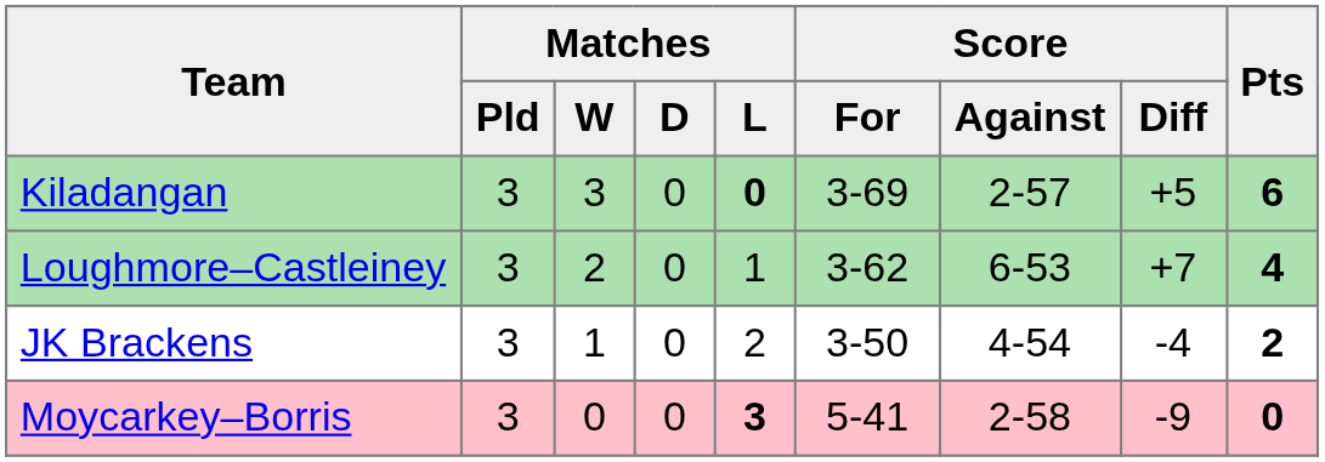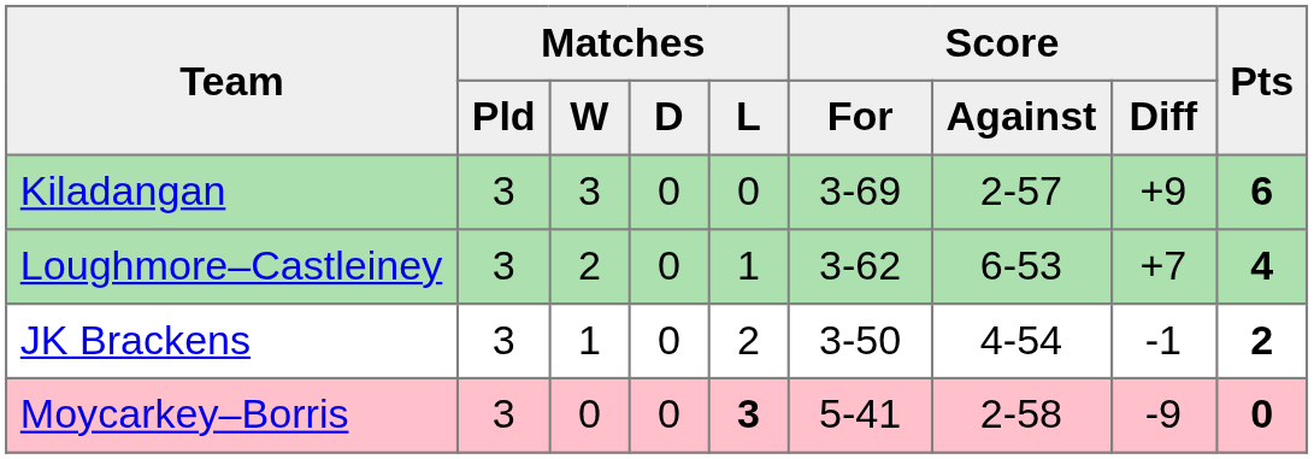Kiladangan | Matches / L: bold -> normal
Kiladangan | Score / Diff: +5 -> +9
JK Brackens | Score / Diff: -4 -> -1
